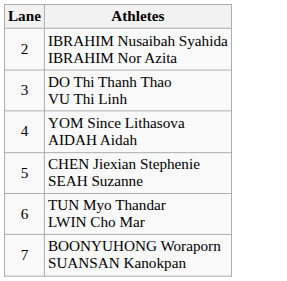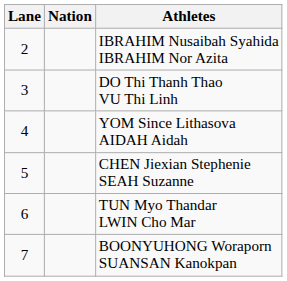+ column: Nation
